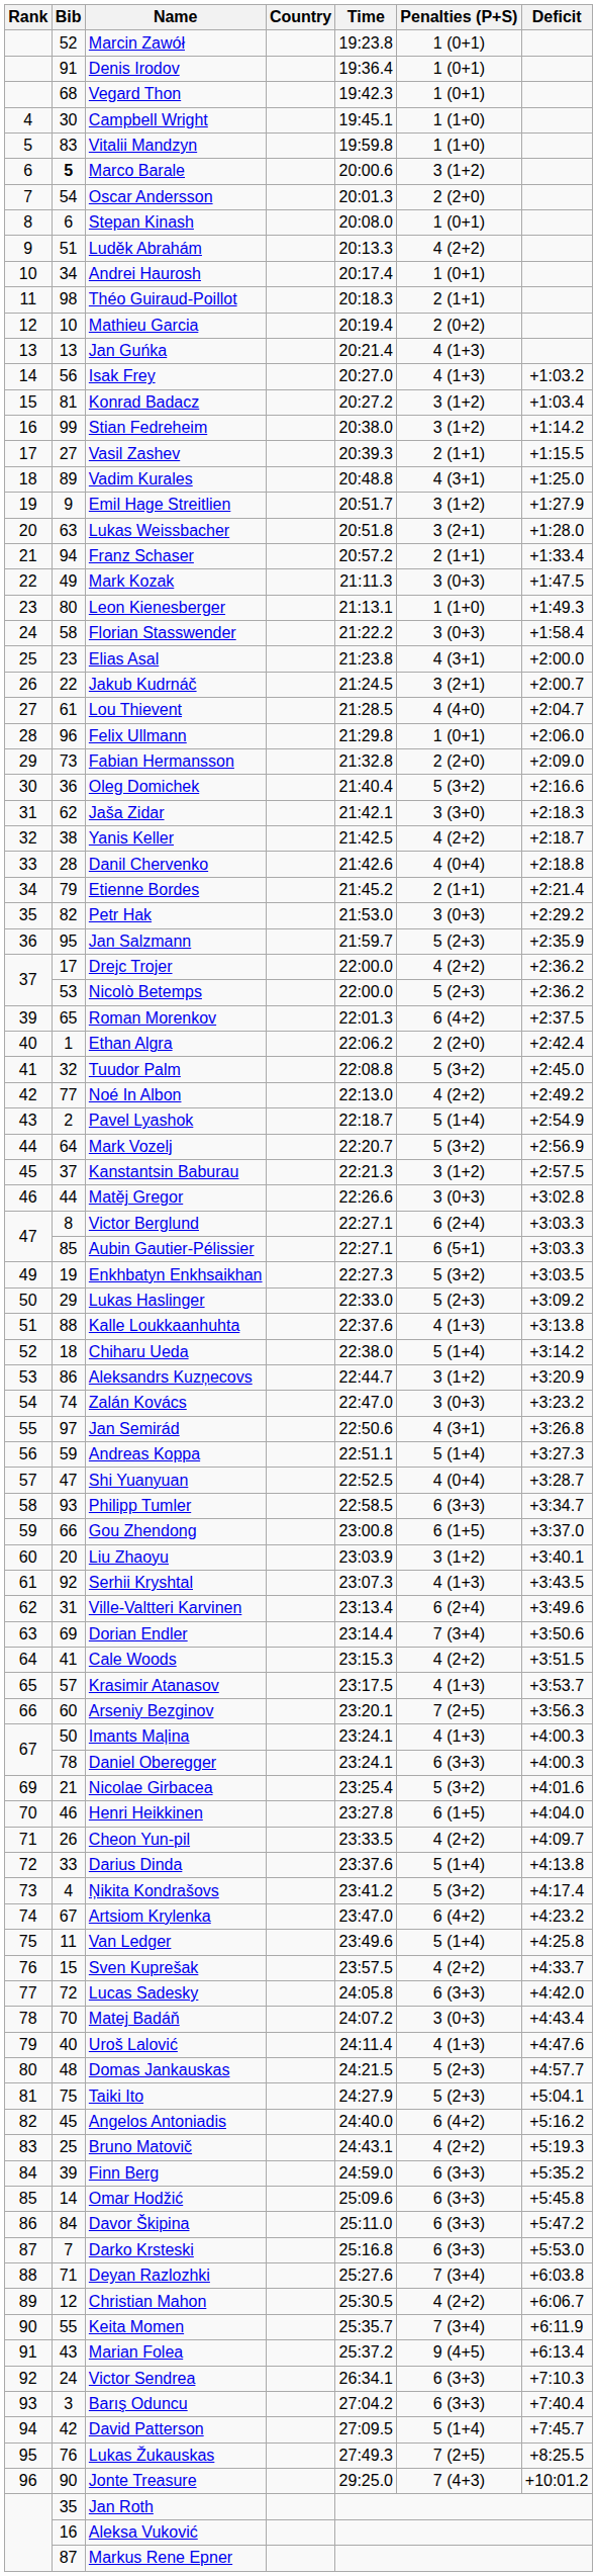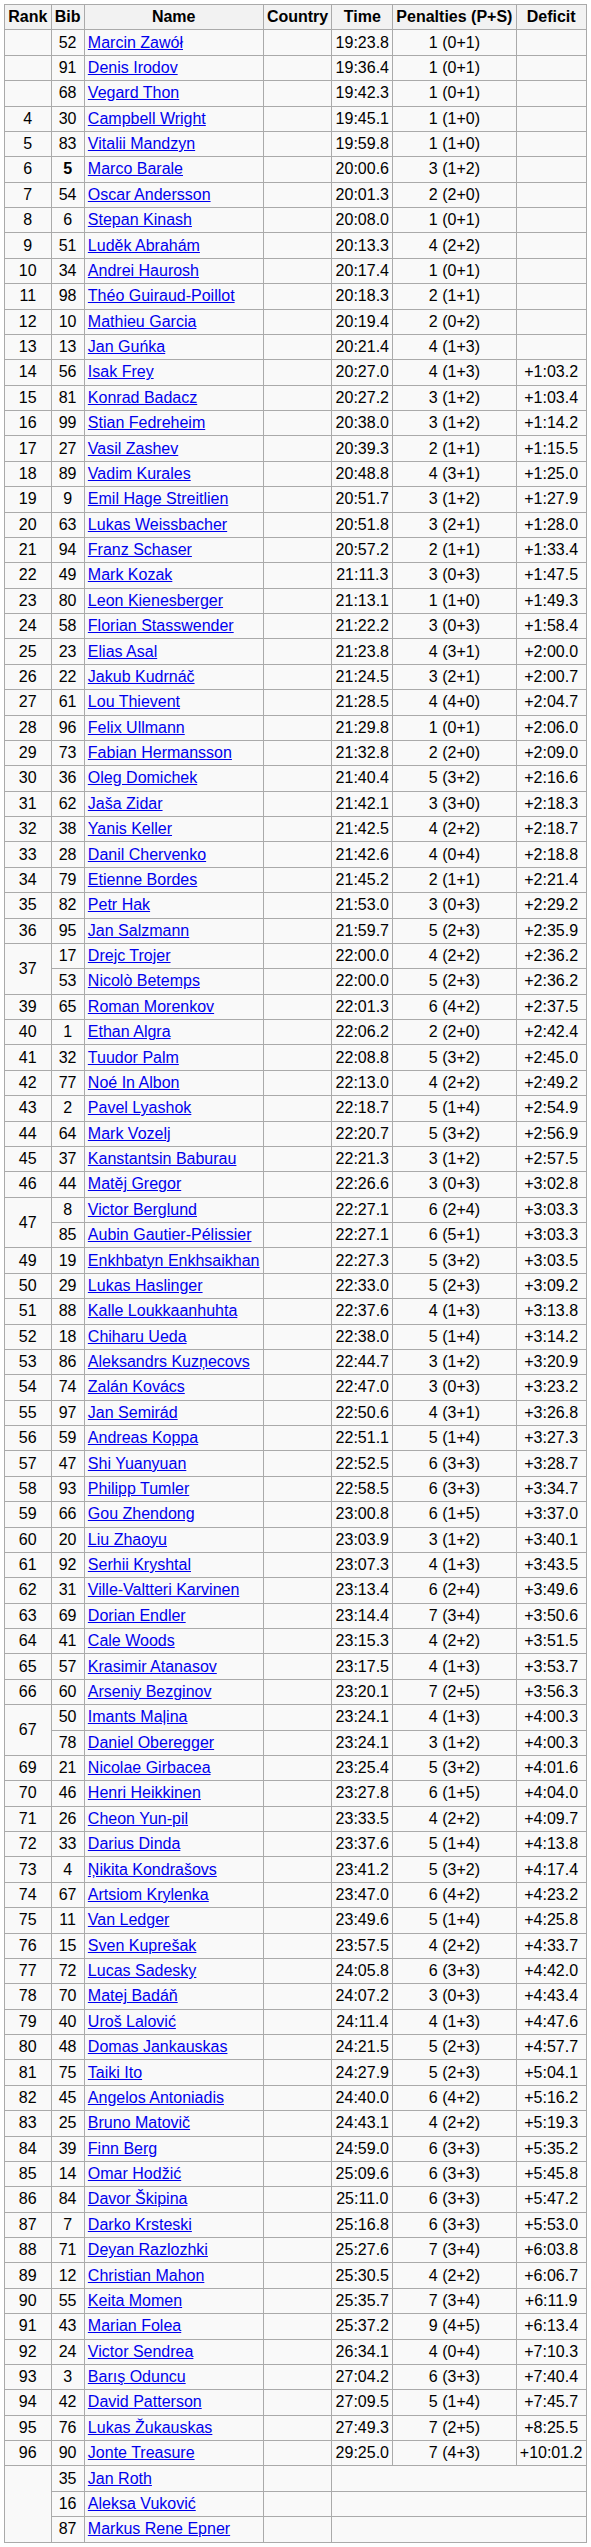Shi Yuanyuan | Penalties (P+S): 4 (0+4) -> 6 (3+3)
Daniel Oberegger | Penalties (P+S): 6 (3+3) -> 3 (1+2)
Victor Sendrea | Penalties (P+S): 6 (3+3) -> 4 (0+4)
